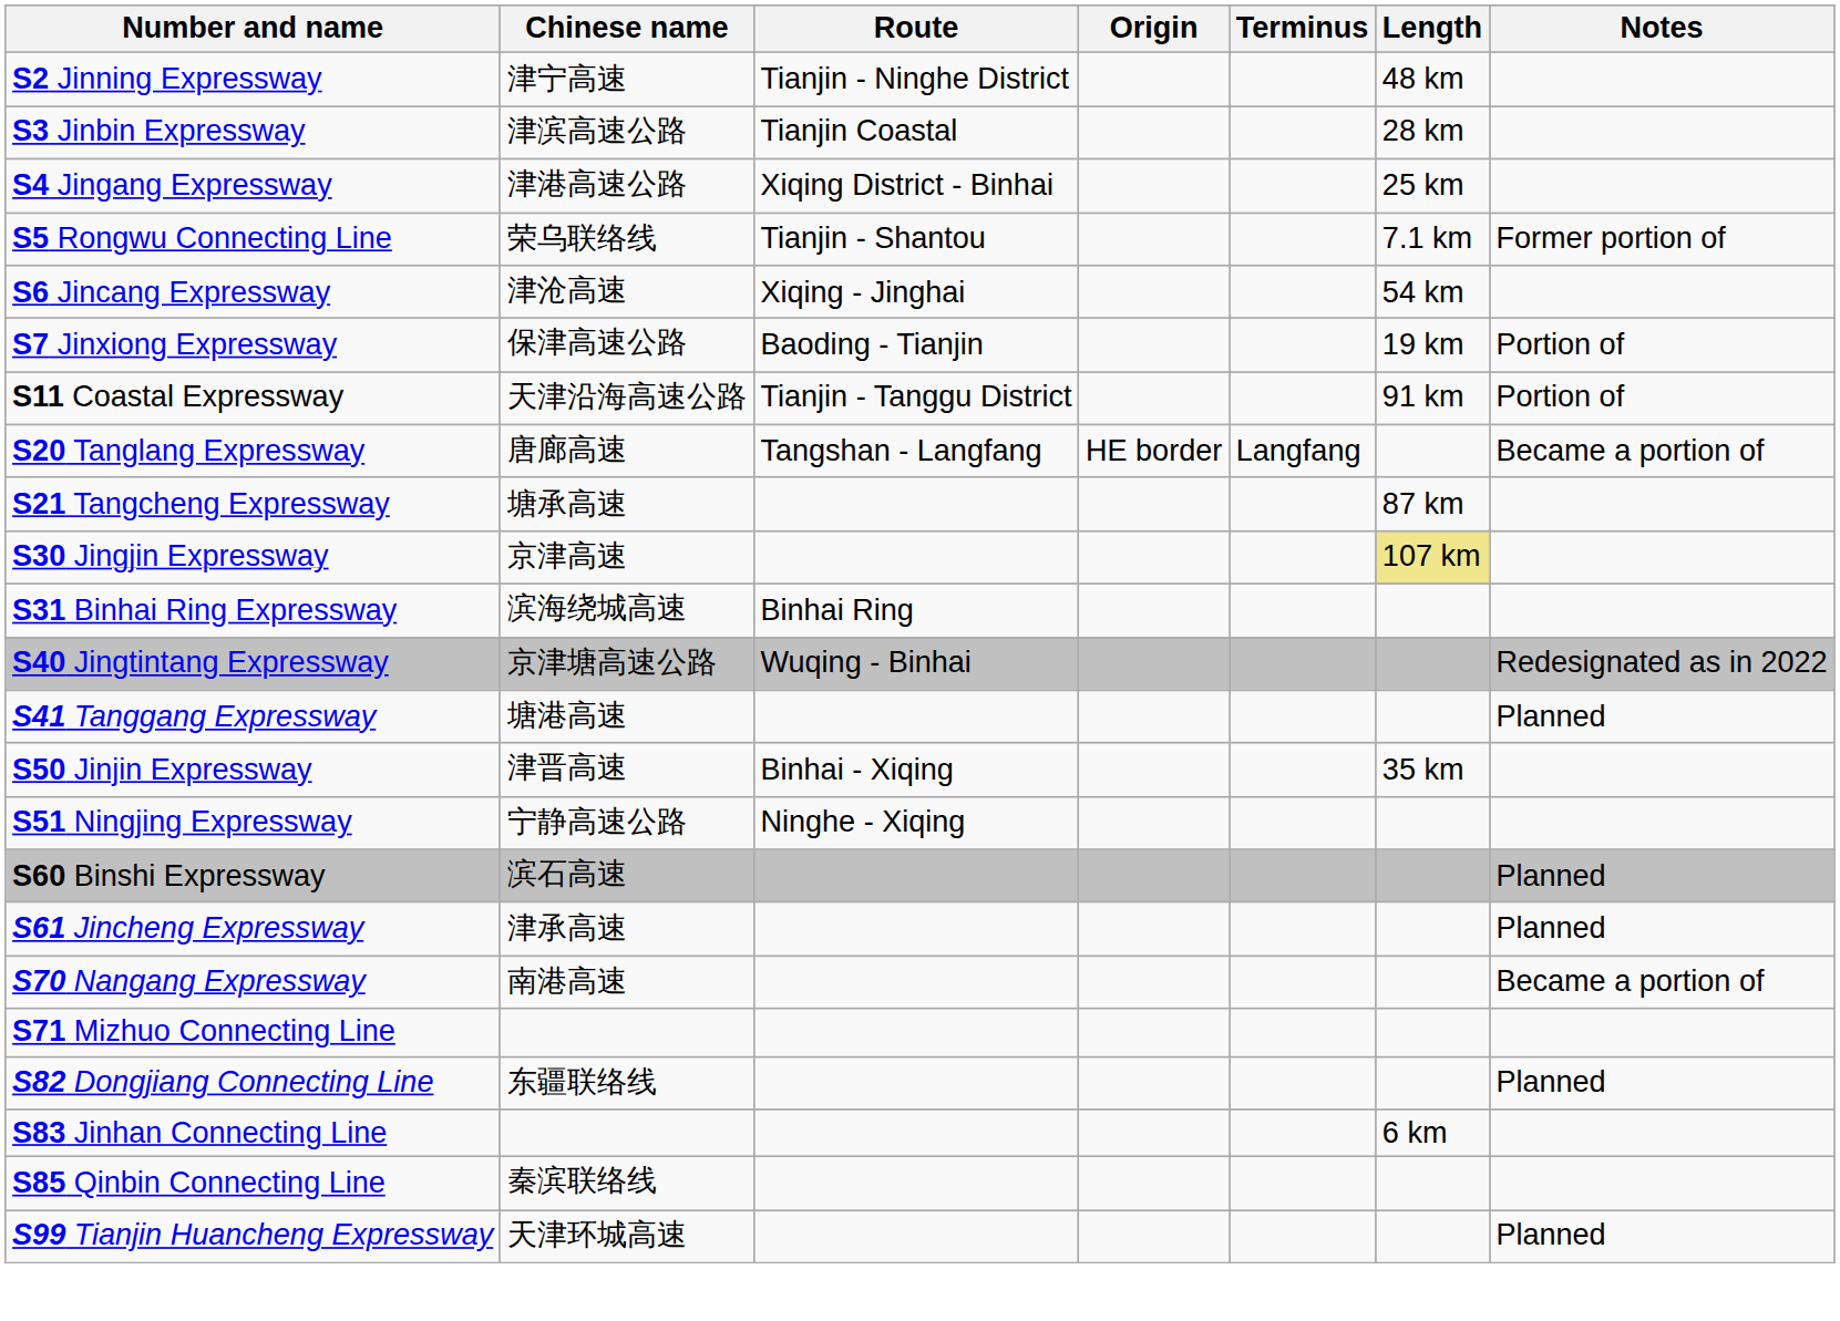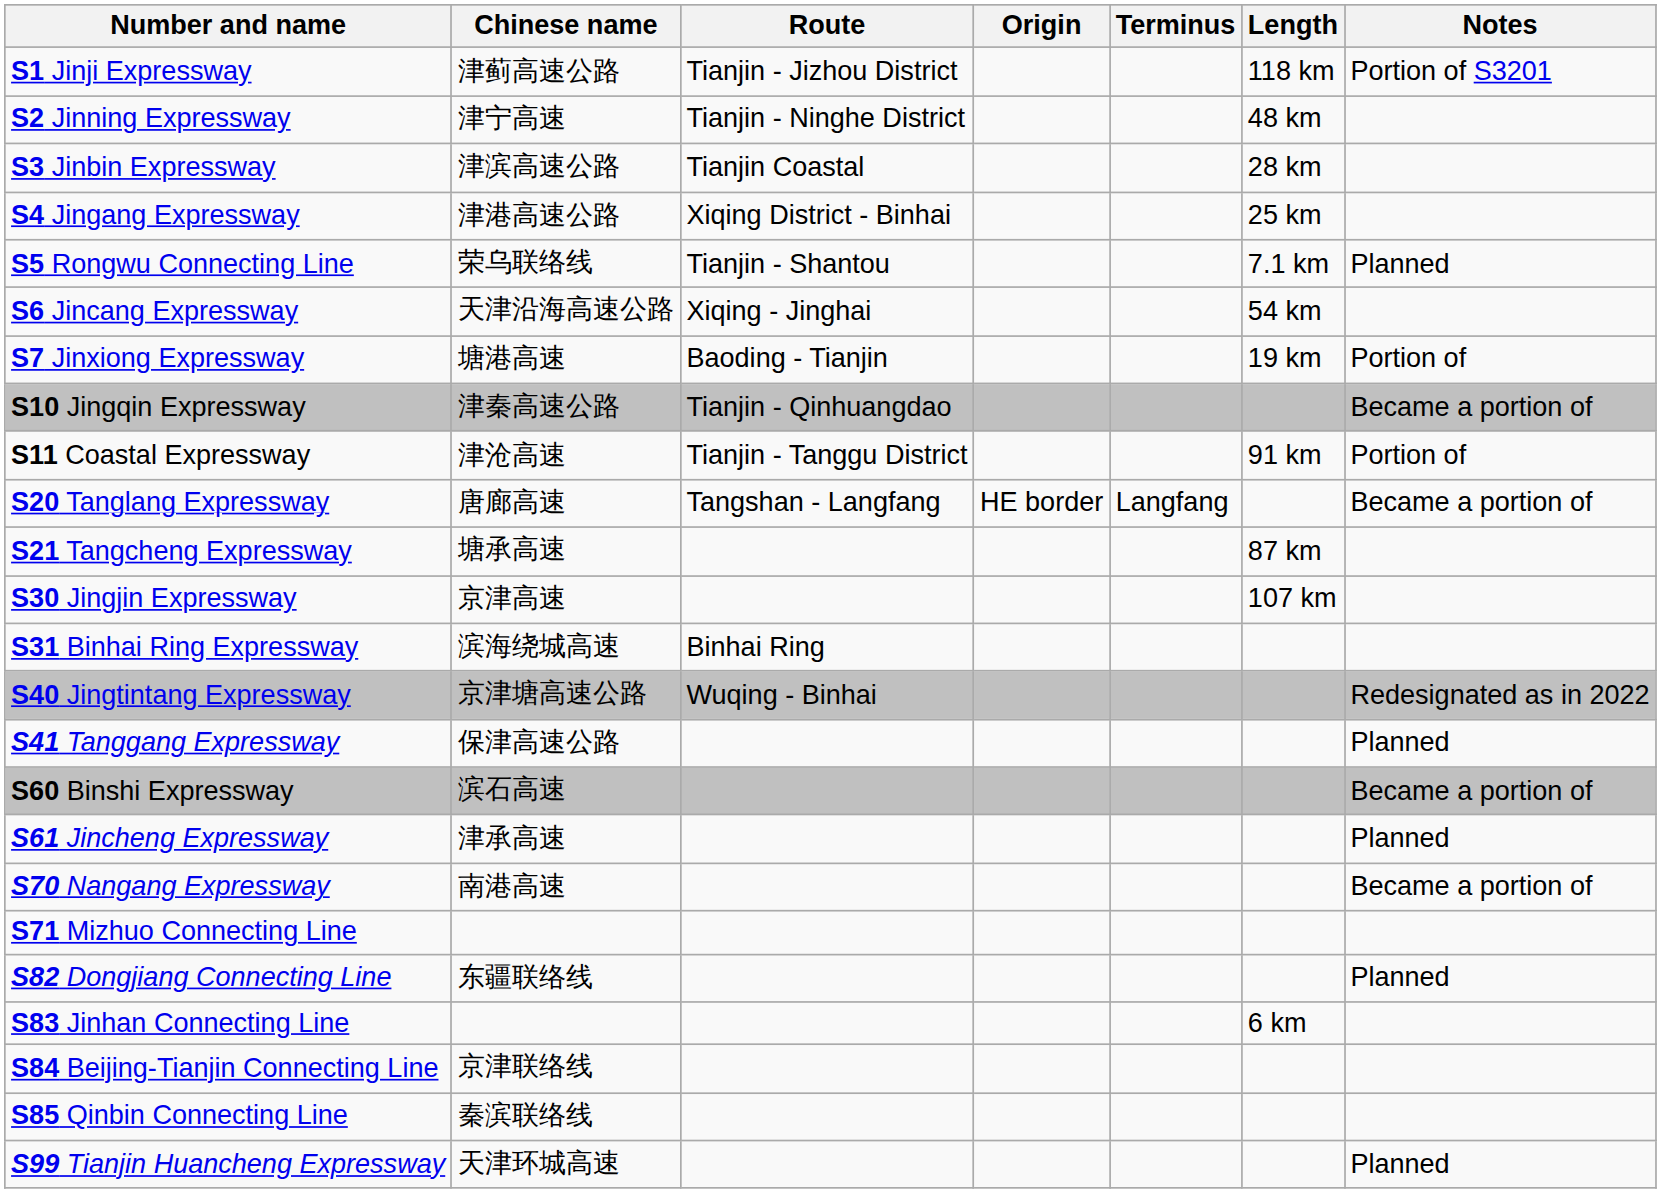+ row: S1 Jinji Expressway | 津蓟高速公路 | Tianjin - Jizhou District | 118 km | Portion of S3201
S5 Rongwu Connecting Line | Notes: Former portion of -> Planned
S6 Jincang Expressway | Chinese name: 津沧高速 -> 天津沿海高速公路
S7 Jinxiong Expressway | Chinese name: 保津高速公路 -> 塘港高速
+ row: S10 Jingqin Expressway | 津秦高速公路 | Tianjin - Qinhuangdao | Became a portion of
S11 Coastal Expressway | Chinese name: 天津沿海高速公路 -> 津沧高速
S30 Jingjin Expressway | Length: khaki background -> no background
S41 Tanggang Expressway | Chinese name: 塘港高速 -> 保津高速公路
- row: S50 Jinjin Expressway | 津晋高速 | Binhai - Xiqing | 35 km
- row: S51 Ningjing Expressway | 宁静高速公路 | Ninghe - Xiqing
S60 Binshi Expressway | Notes: Planned -> Became a portion of
+ row: S84 Beijing-Tianjin Connecting Line | 京津联络线
